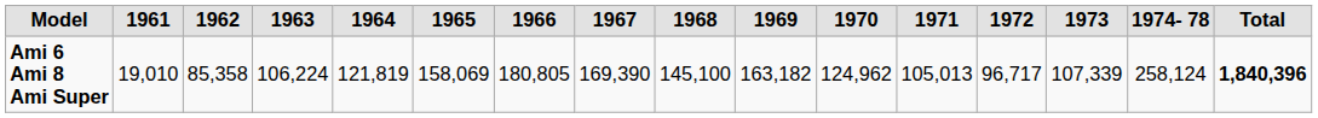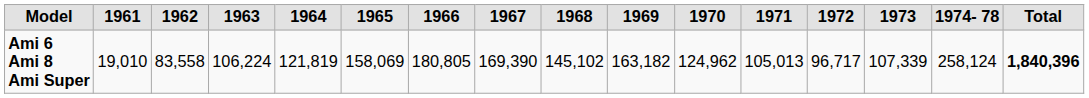Ami 6 Ami 8 Ami Super | 1962: 85,358 -> 83,558
Ami 6 Ami 8 Ami Super | 1968: 145,100 -> 145,102
